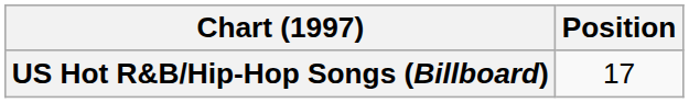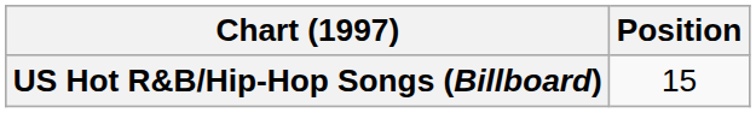US Hot R&B/Hip-Hop Songs (Billboard) | Position: 17 -> 15
